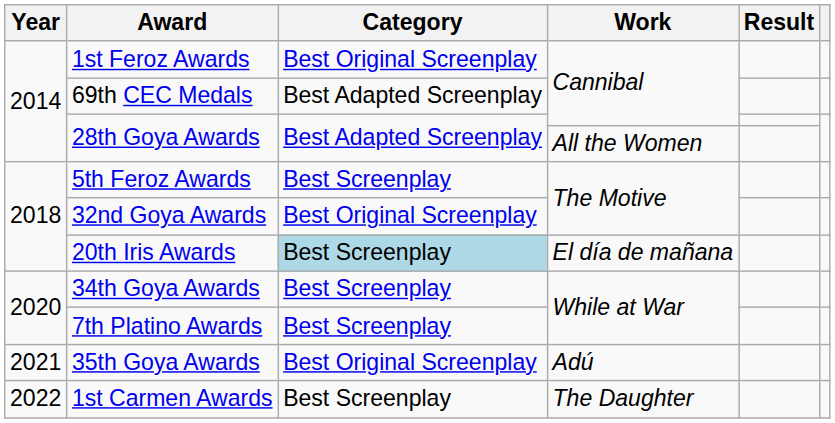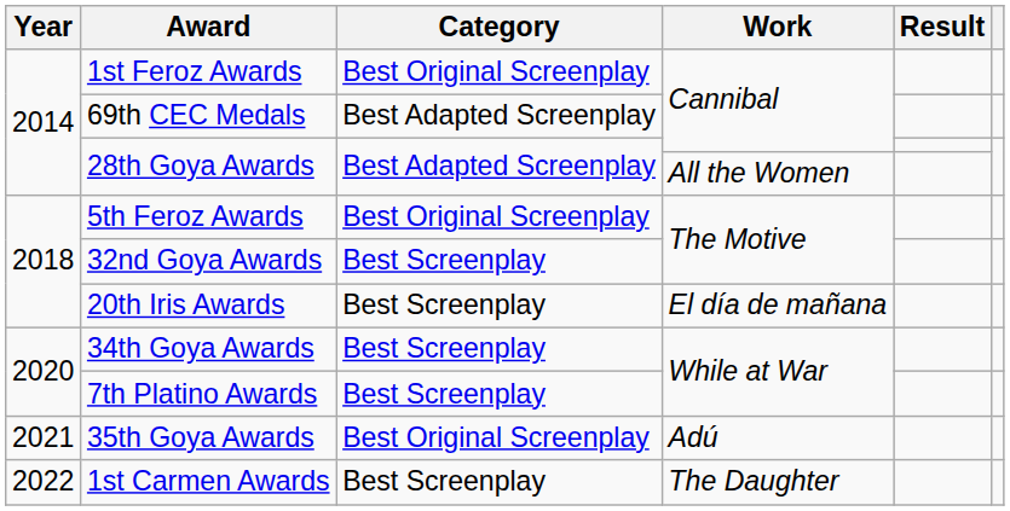5th Feroz Awards | Category: Best Screenplay -> Best Original Screenplay
32nd Goya Awards | Category: Best Original Screenplay -> Best Screenplay
20th Iris Awards | Category: lightblue background -> no background
